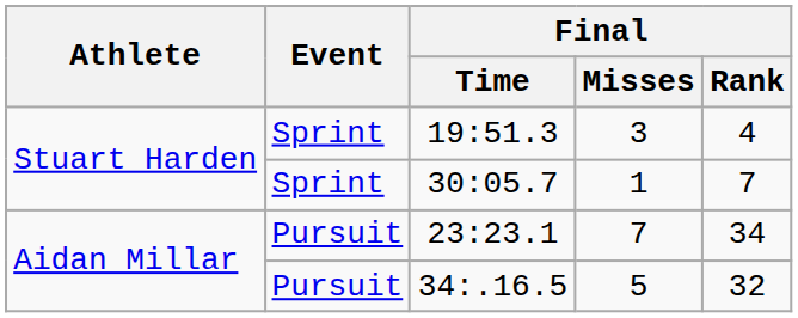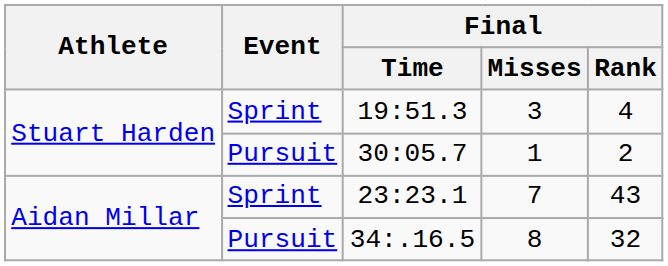30:05.7 | Event: Sprint -> Pursuit
30:05.7 | Final / Rank: 7 -> 2
23:23.1 | Event: Pursuit -> Sprint
23:23.1 | Final / Rank: 34 -> 43
34:.16.5 | Final / Misses: 5 -> 8
